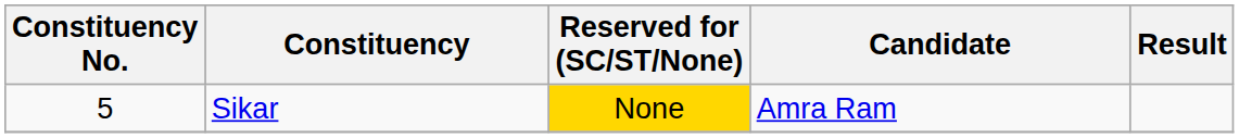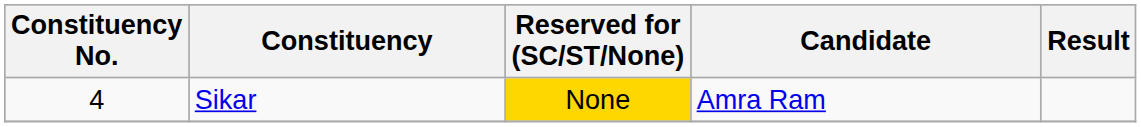Sikar | Constituency No.: 5 -> 4
